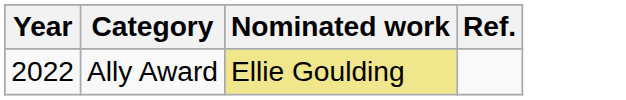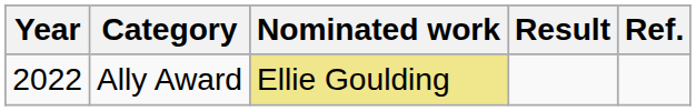+ column: Result
